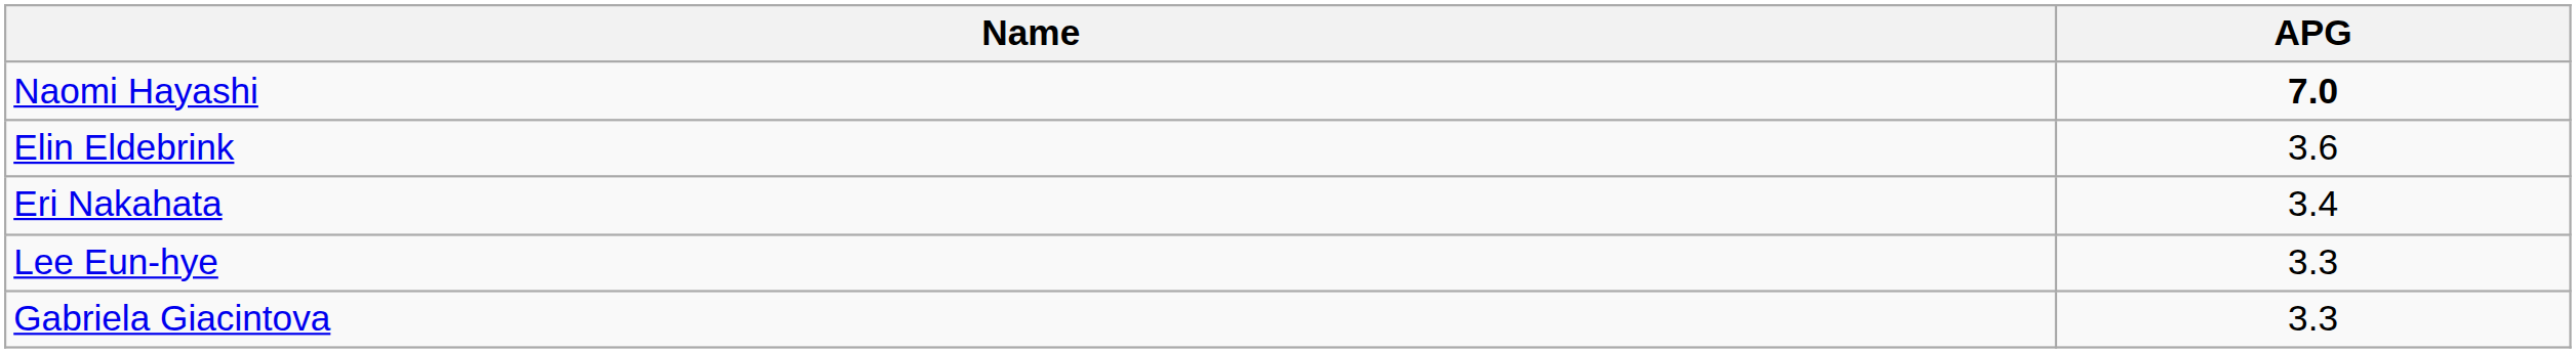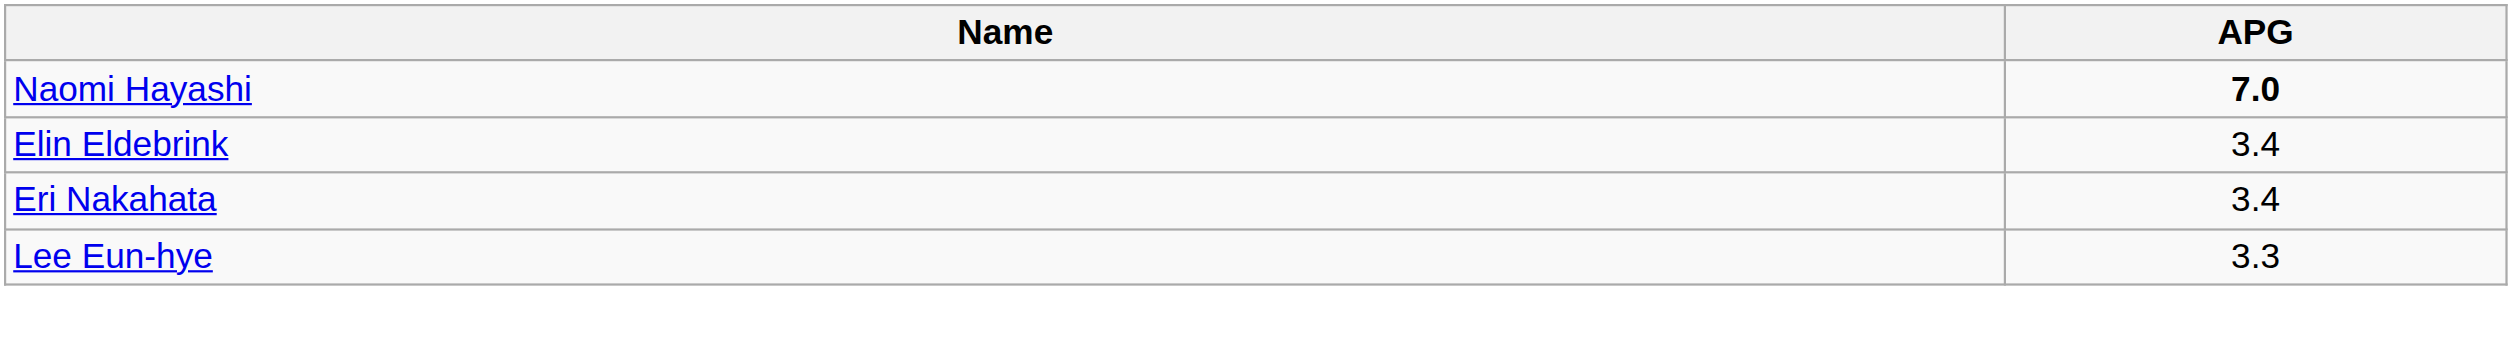Elin Eldebrink | APG: 3.6 -> 3.4
- row: Gabriela Giacintova | 3.3
